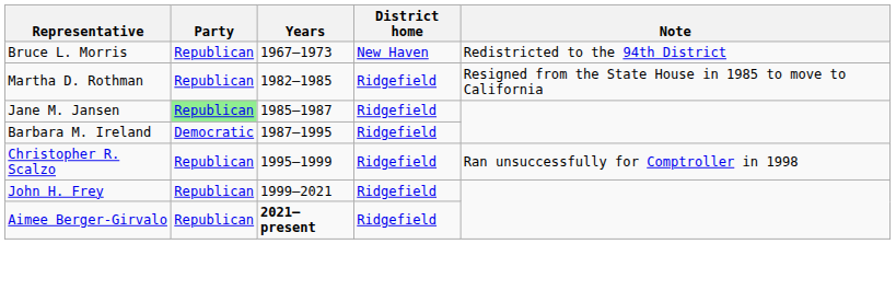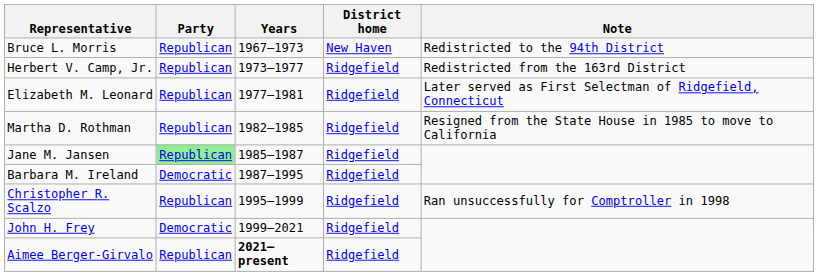+ row: Herbert V. Camp, Jr. | Republican | 1973–1977 | Ridgefield | Redistricted from the 163rd District
+ row: Elizabeth M. Leonard | Republican | 1977–1981 | Ridgefield | Later served as First Selectman of Ridgefield, Connecticut
John H. Frey | Party: Republican -> Democratic
